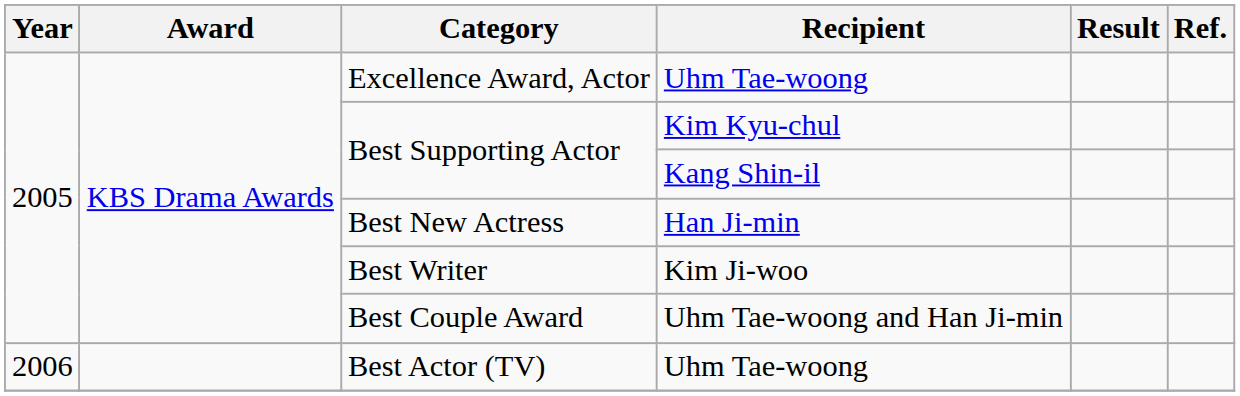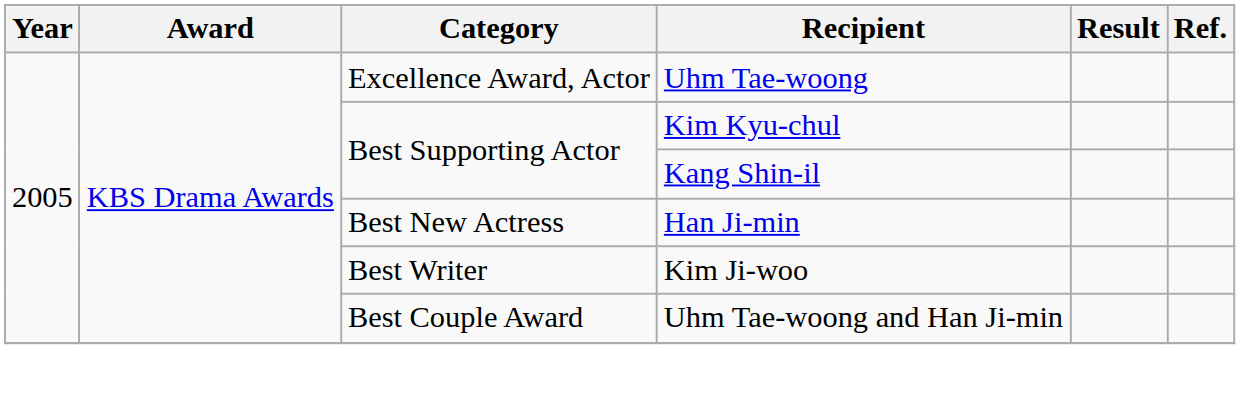- row: 2006 | Best Actor (TV) | Uhm Tae-woong
